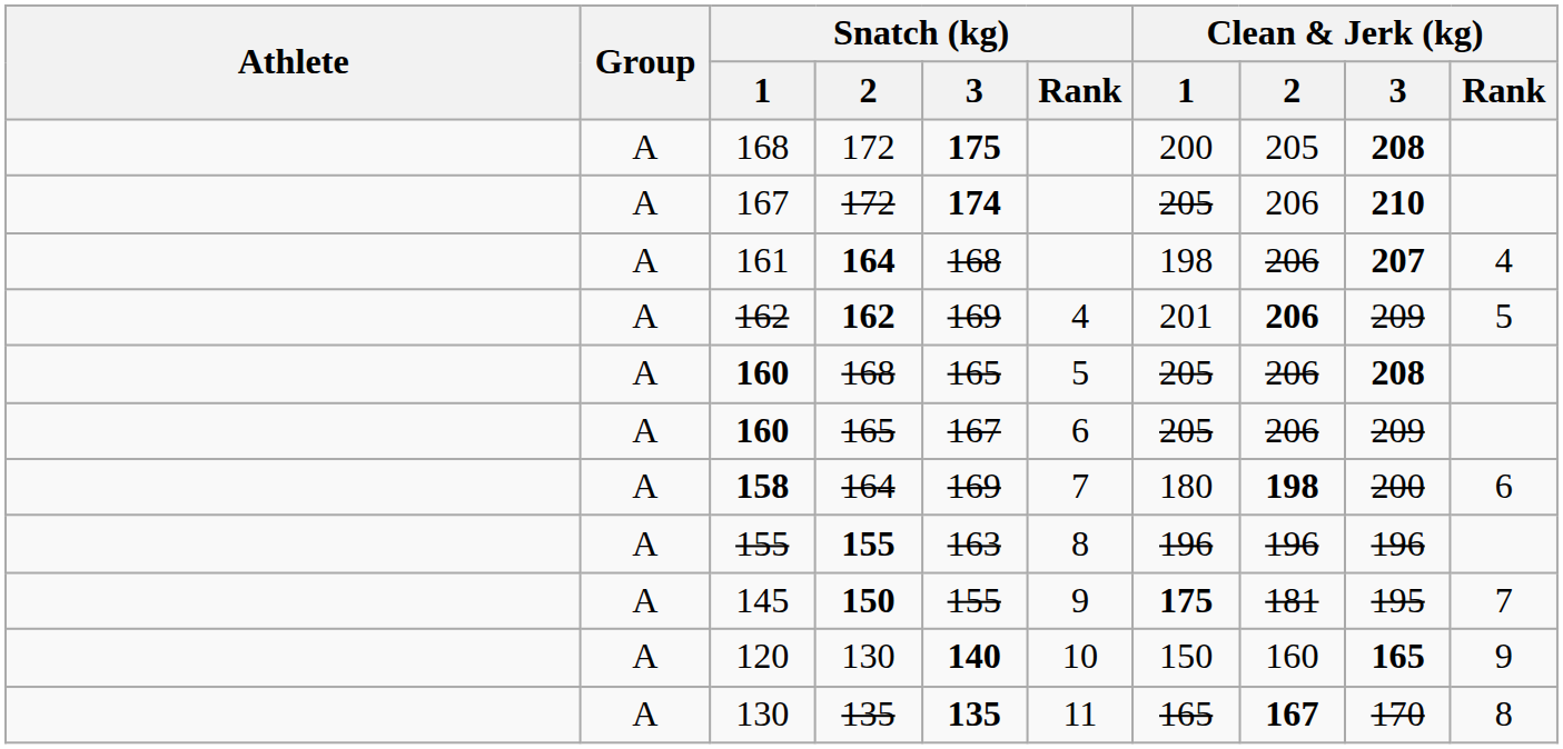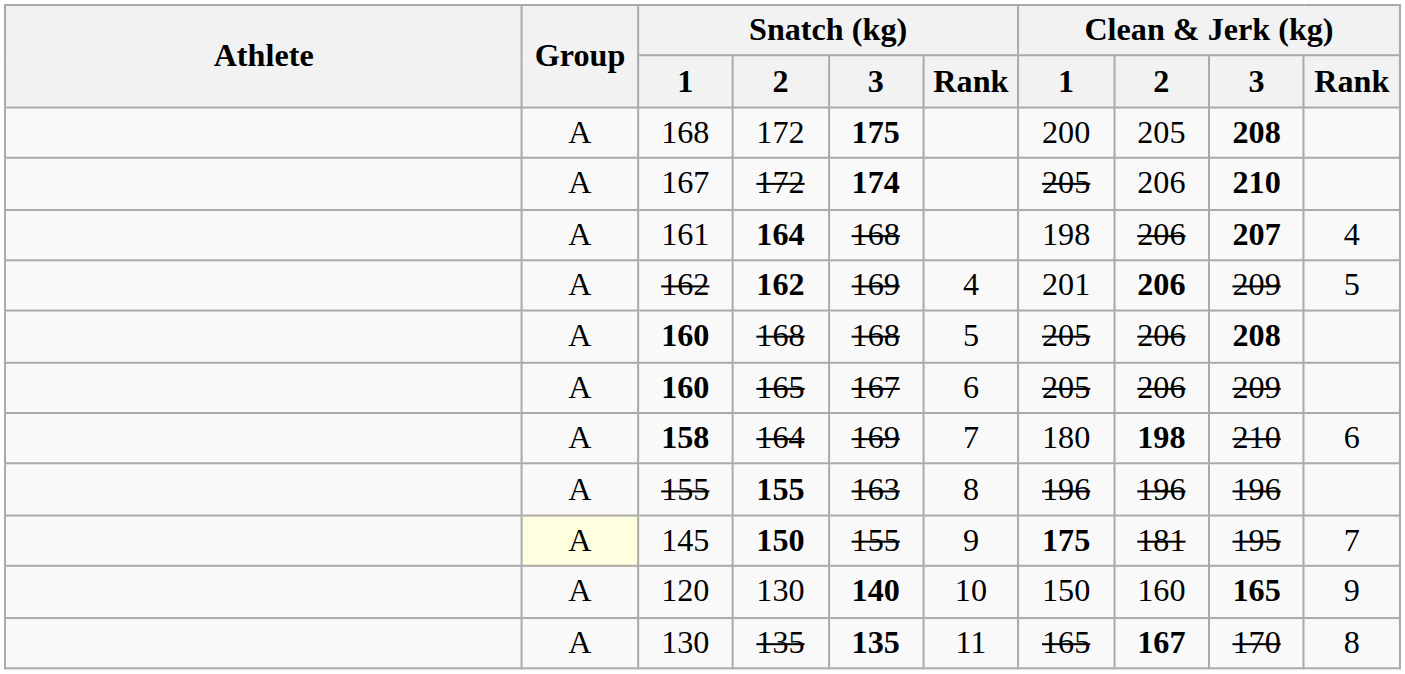160 / 168 | Snatch (kg) / 3: 165 -> 168
158 | Clean & Jerk (kg) / 3: 200 -> 210
145 | Group: no background -> lightyellow background
